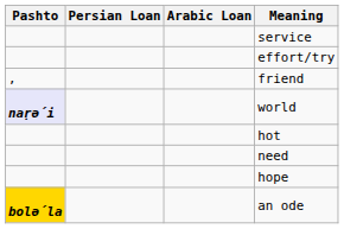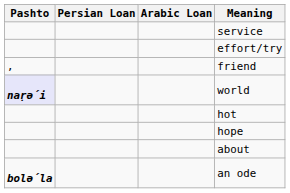- row: need
+ row: about
an ode | Pashto: gold background -> no background
